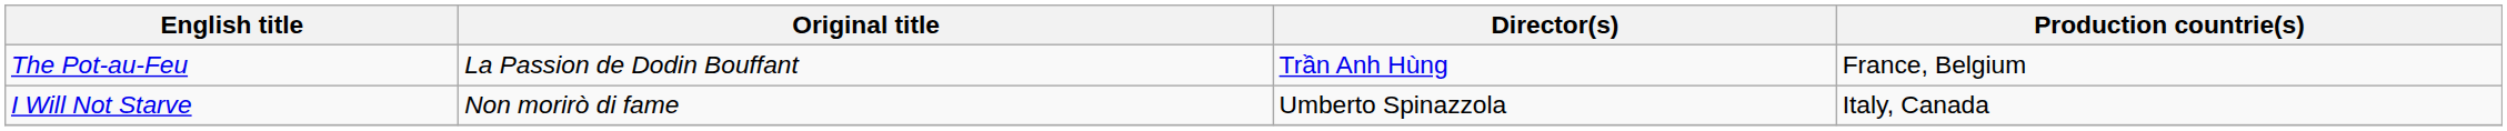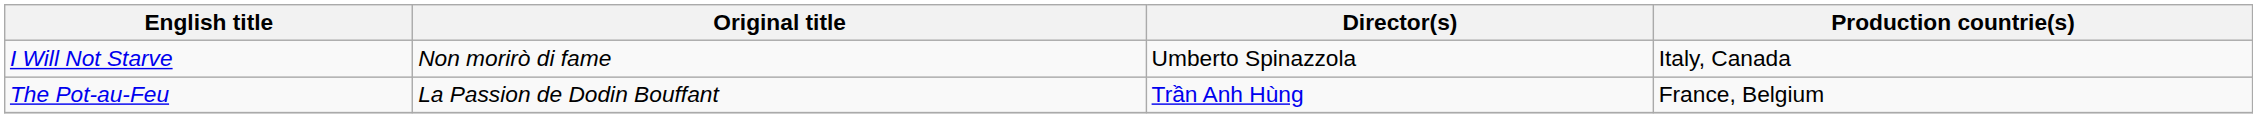rows swapped: The Pot-au-Feu <-> I Will Not Starve
